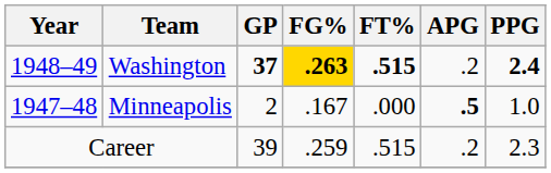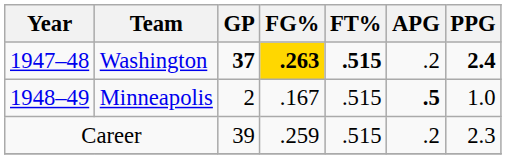Washington | Year: 1948–49 -> 1947–48
Minneapolis | Year: 1947–48 -> 1948–49
Minneapolis | FT%: .000 -> .515
